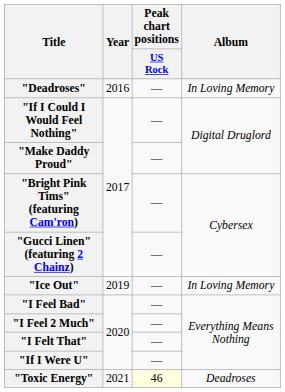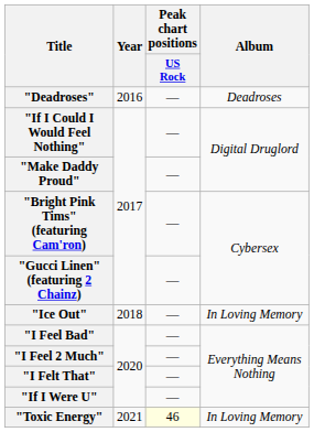"Deadroses" | Album: In Loving Memory -> Deadroses
"Ice Out" | Year: 2019 -> 2018
"Toxic Energy" | Album: Deadroses -> In Loving Memory
